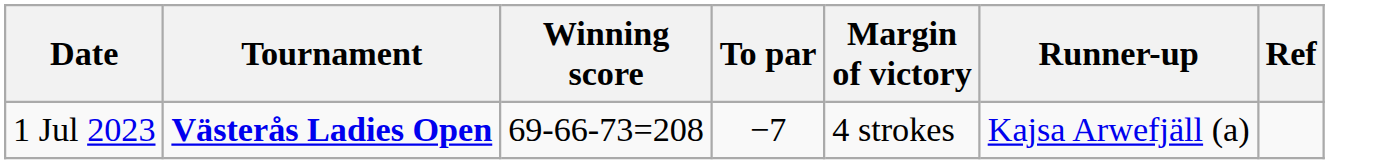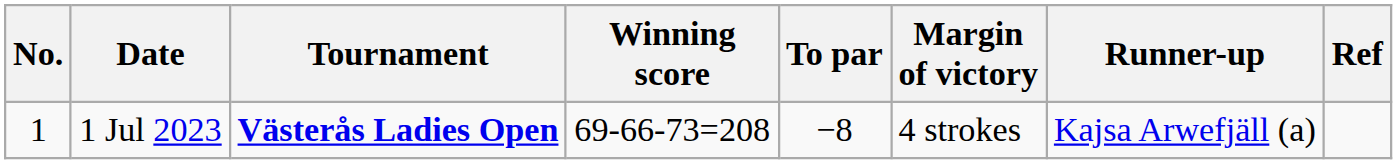+ column: No. | 1
1 Jul 2023 | To par: −7 -> −8
